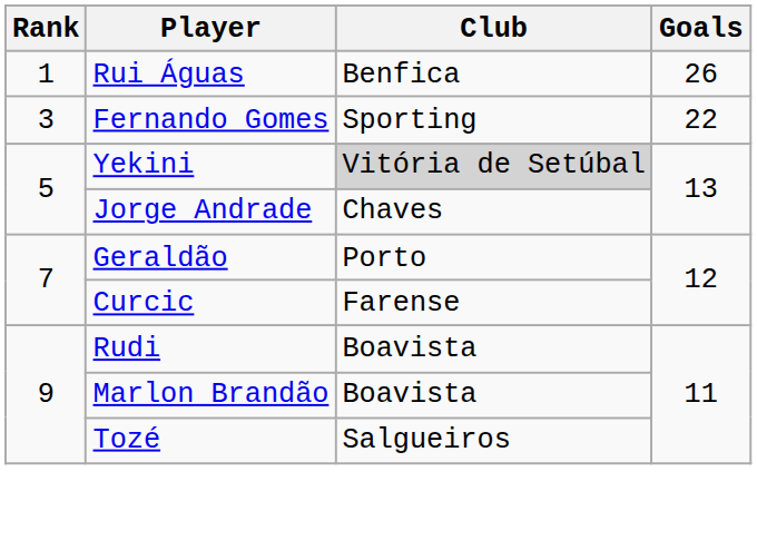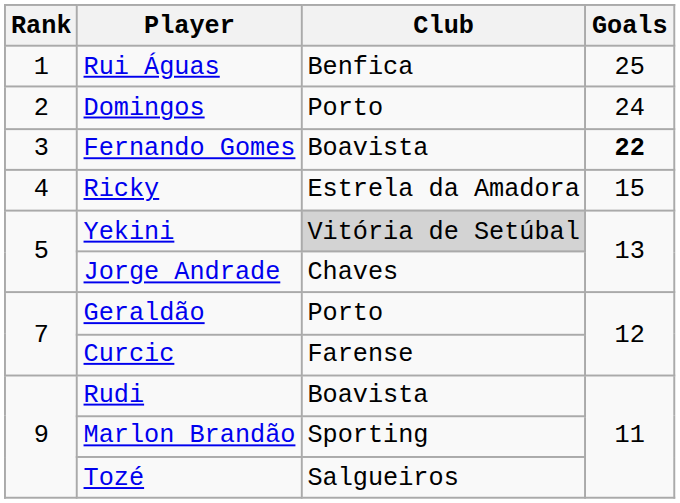Rui Águas | Goals: 26 -> 25
+ row: 2 | Domingos | Porto | 24
Fernando Gomes | Club: Sporting -> Boavista
Fernando Gomes | Goals: normal -> bold
+ row: 4 | Ricky | Estrela da Amadora | 15
Marlon Brandão | Club: Boavista -> Sporting
